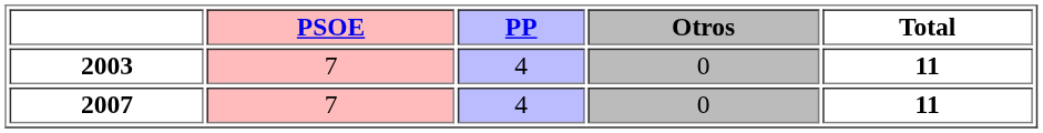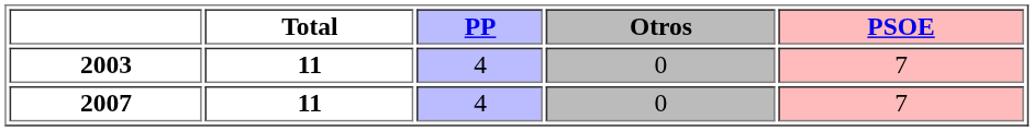columns swapped: PSOE <-> Total
